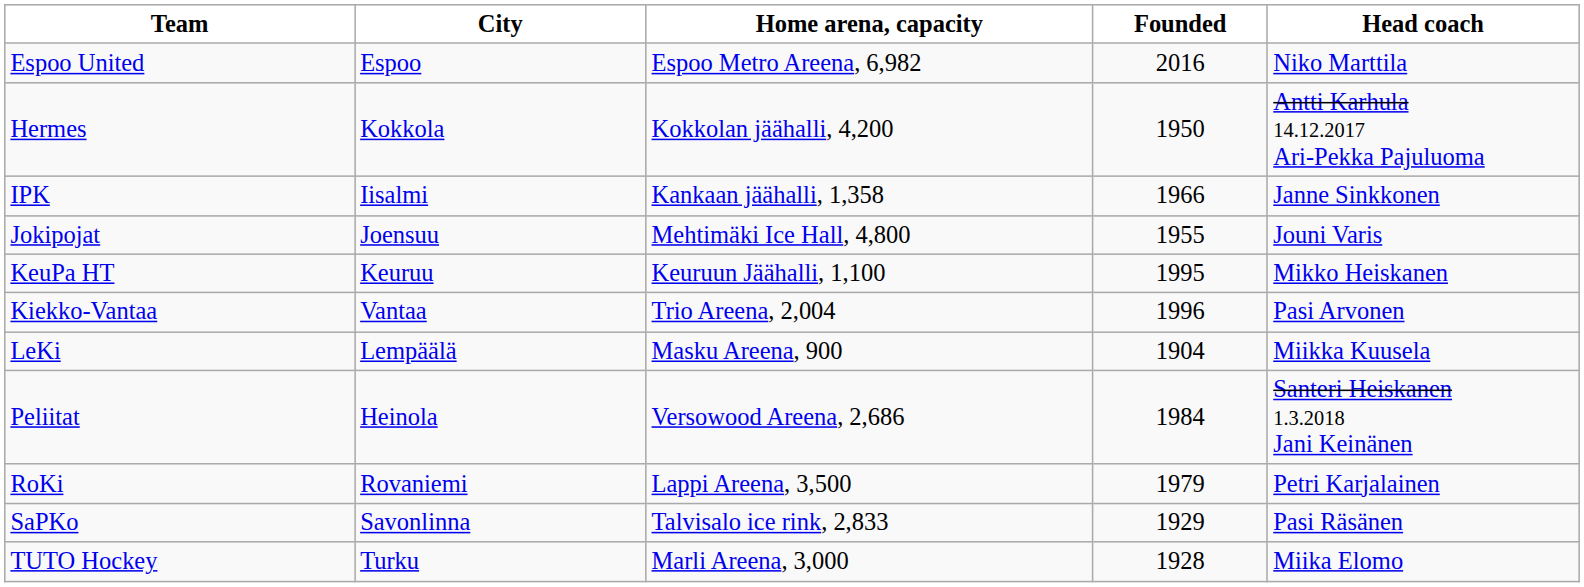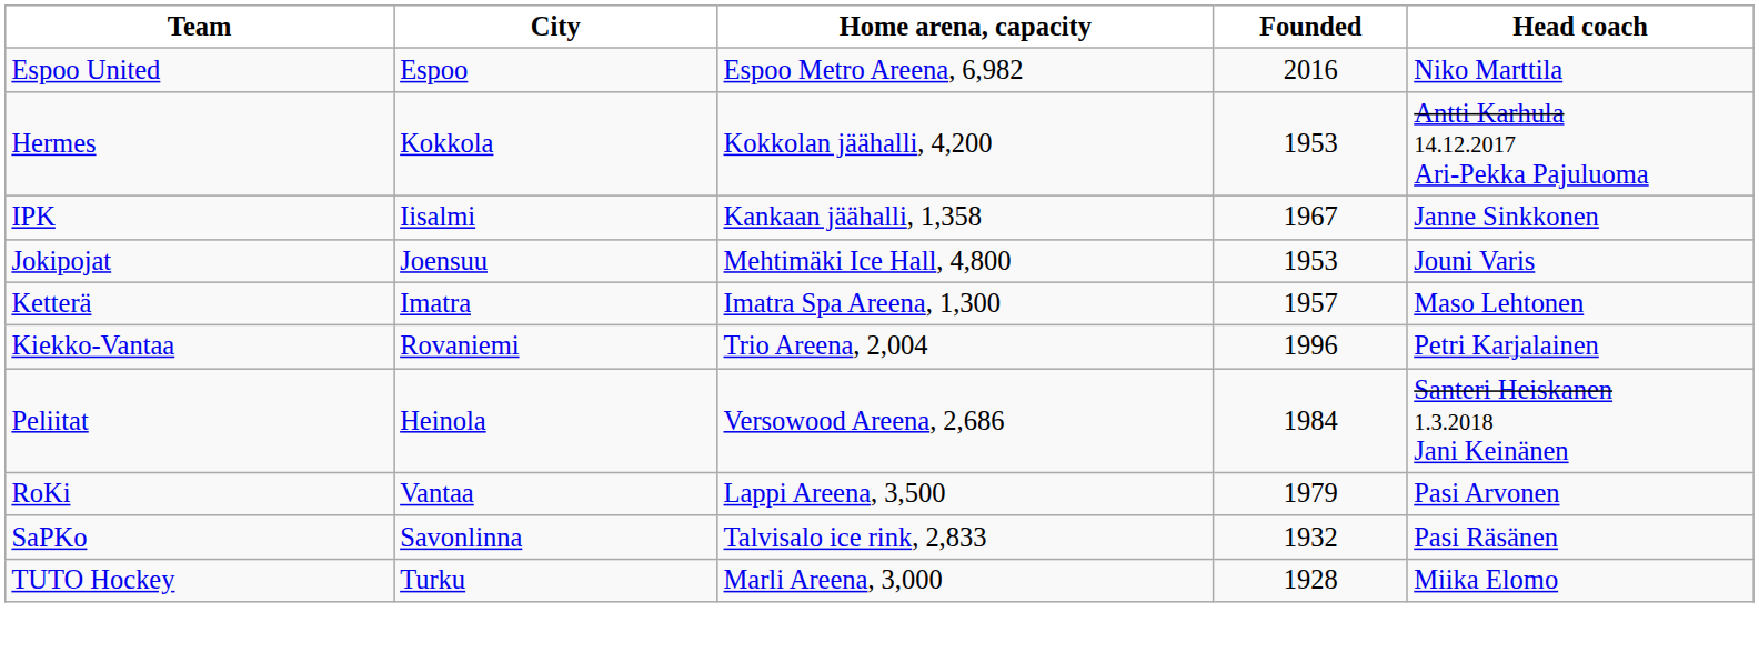Hermes | Founded: 1950 -> 1953
IPK | Founded: 1966 -> 1967
Jokipojat | Founded: 1955 -> 1953
+ row: Ketterä | Imatra | Imatra Spa Areena, 1,300 | 1957 | Maso Lehtonen
- row: KeuPa HT | Keuruu | Keuruun Jäähalli, 1,100 | 1995 | Mikko Heiskanen
Kiekko-Vantaa | City: Vantaa -> Rovaniemi
Kiekko-Vantaa | Head coach: Pasi Arvonen -> Petri Karjalainen
- row: LeKi | Lempäälä | Masku Areena, 900 | 1904 | Miikka Kuusela
RoKi | City: Rovaniemi -> Vantaa
RoKi | Head coach: Petri Karjalainen -> Pasi Arvonen
SaPKo | Founded: 1929 -> 1932
